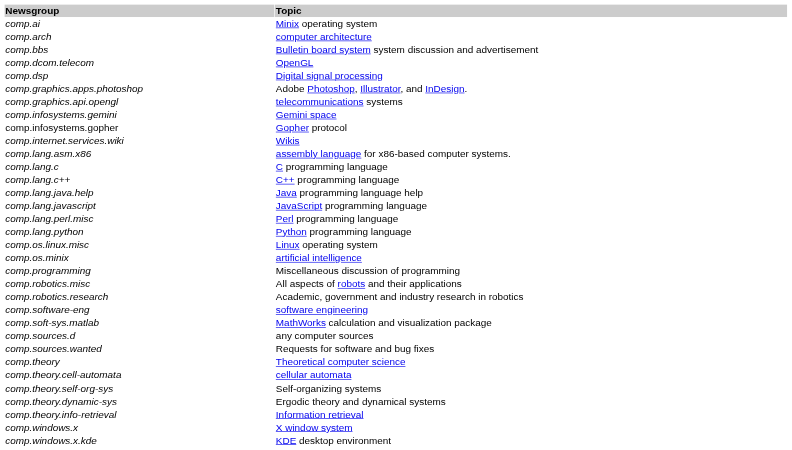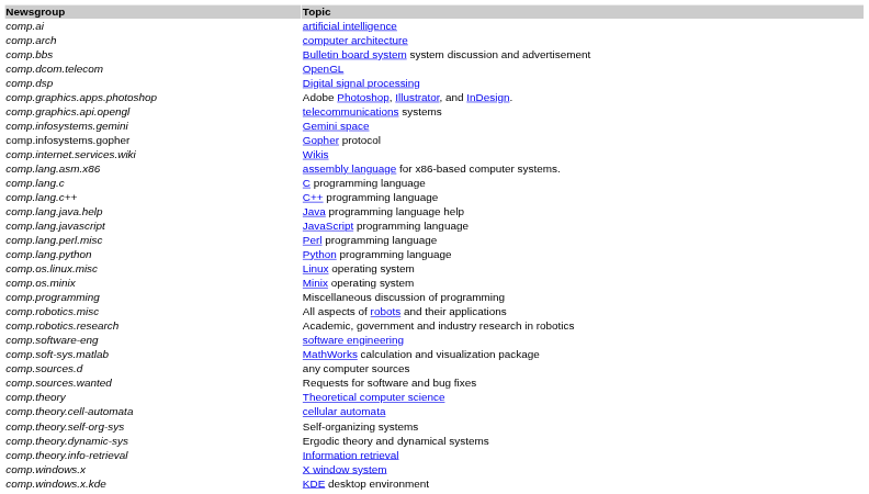comp.ai | Topic: Minix operating system -> artificial intelligence
comp.os.minix | Topic: artificial intelligence -> Minix operating system
